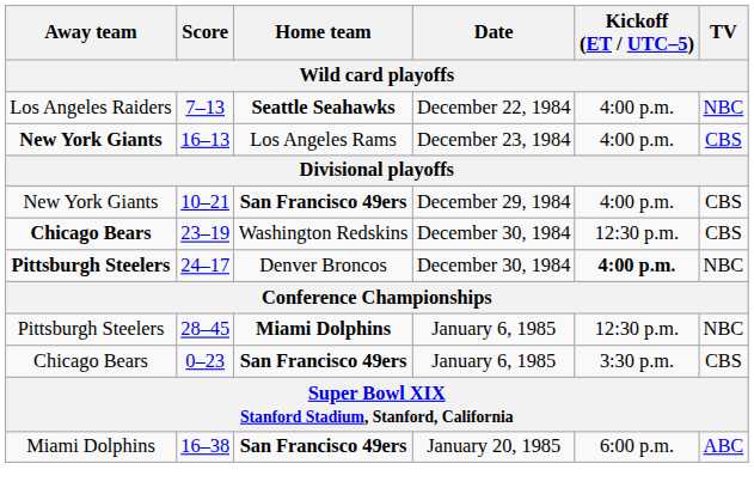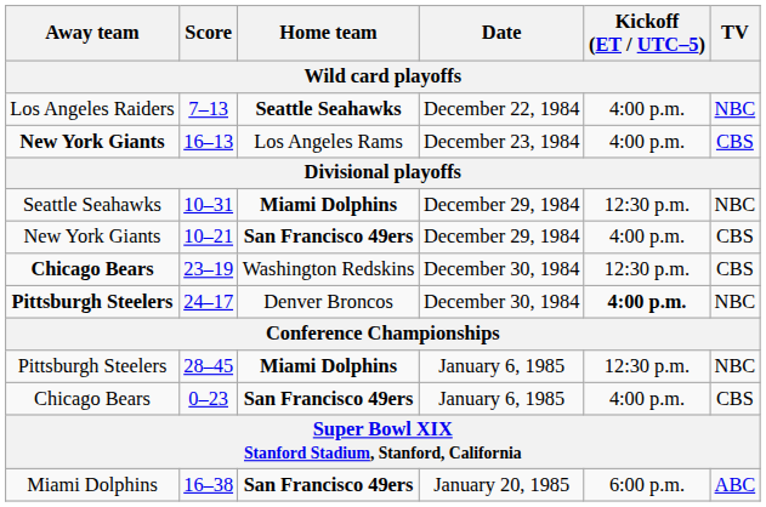+ row: Seattle Seahawks | 10–31 | Miami Dolphins | December 29, 1984 | 12:30 p.m. | NBC
0–23 | Kickoff (ET / UTC–5): 3:30 p.m. -> 4:00 p.m.
